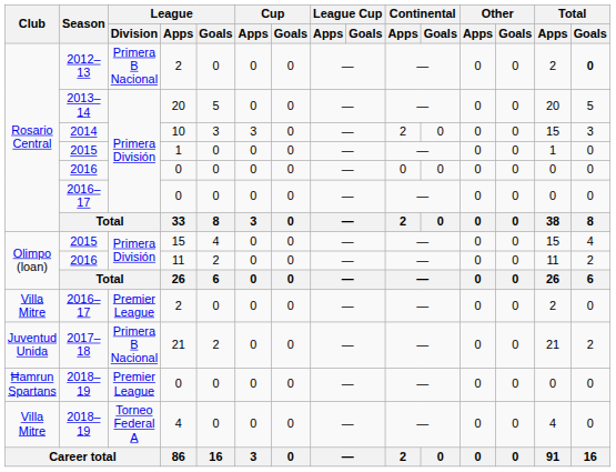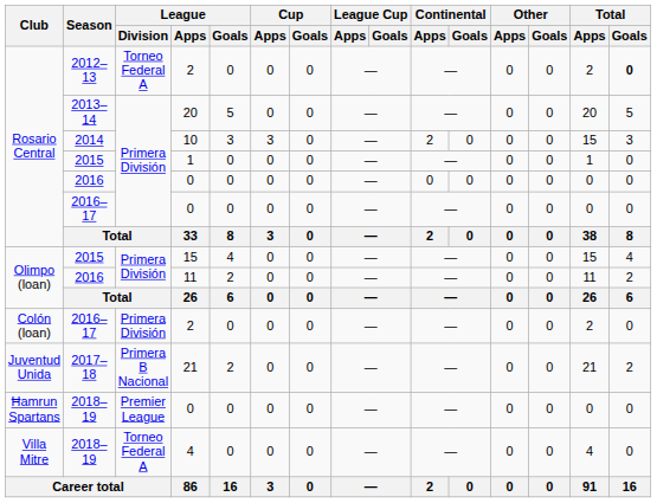2012–13 / 2 | League / Division: Primera B Nacional -> Torneo Federal A
2016–17 / 2 | Club: Villa Mitre -> Colón (loan)
2016–17 / 2 | League / Division: Premier League -> Primera División
